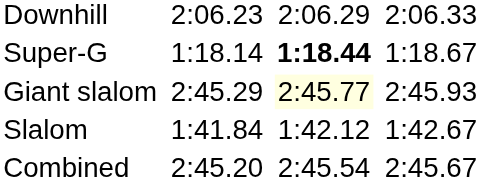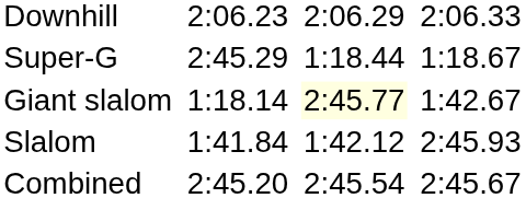Super-G | column 3: 1:18.14 -> 2:45.29
Super-G | column 5: bold -> normal
Giant slalom | column 3: 2:45.29 -> 1:18.14
Giant slalom | column 7: 2:45.93 -> 1:42.67
Slalom | column 7: 1:42.67 -> 2:45.93
